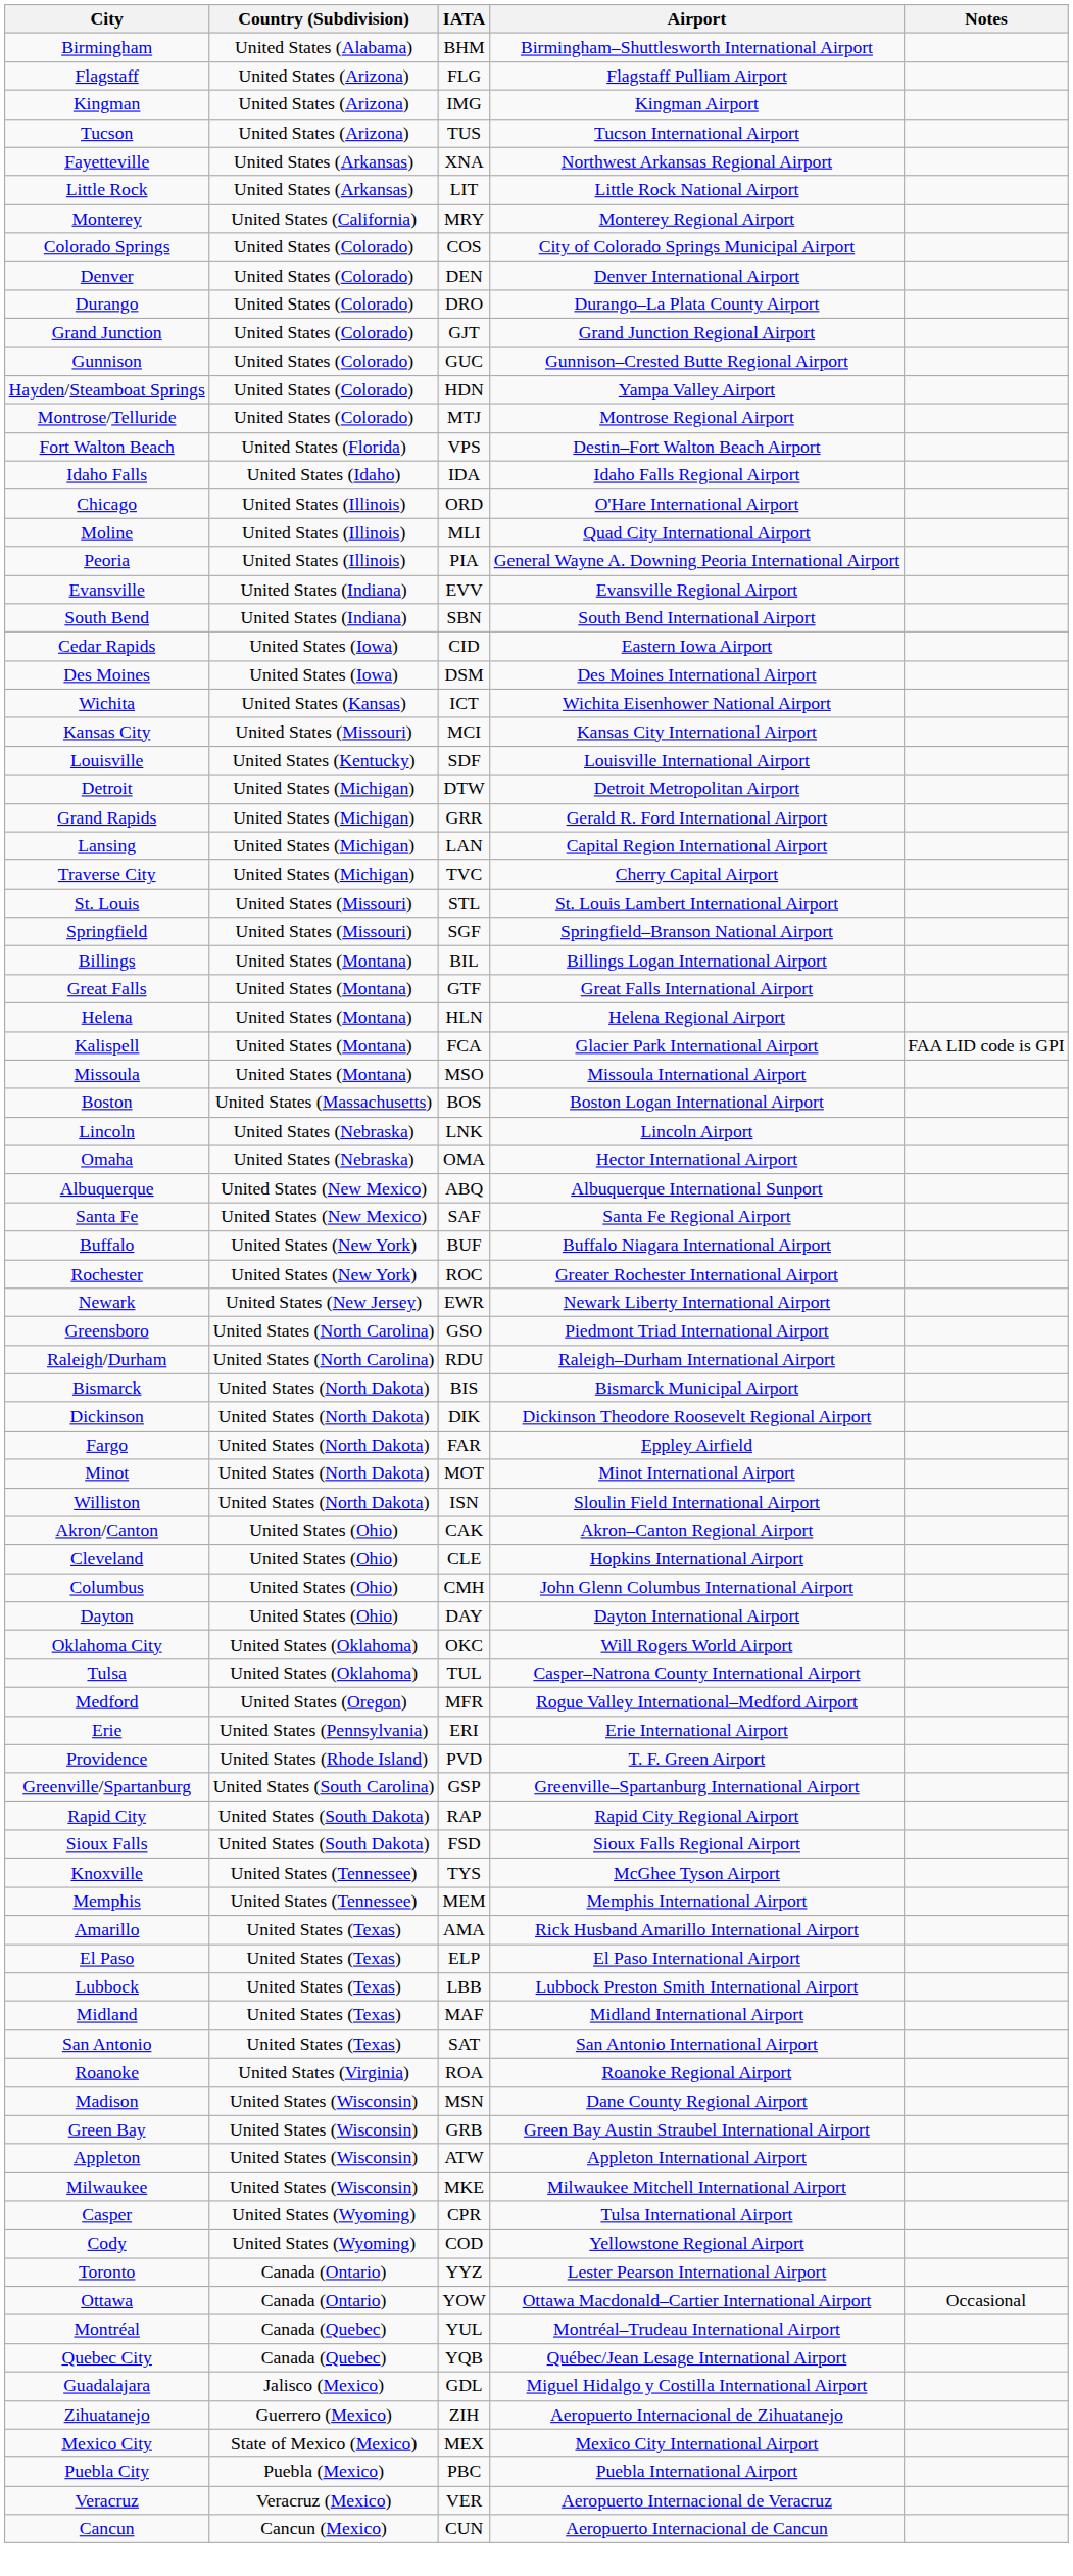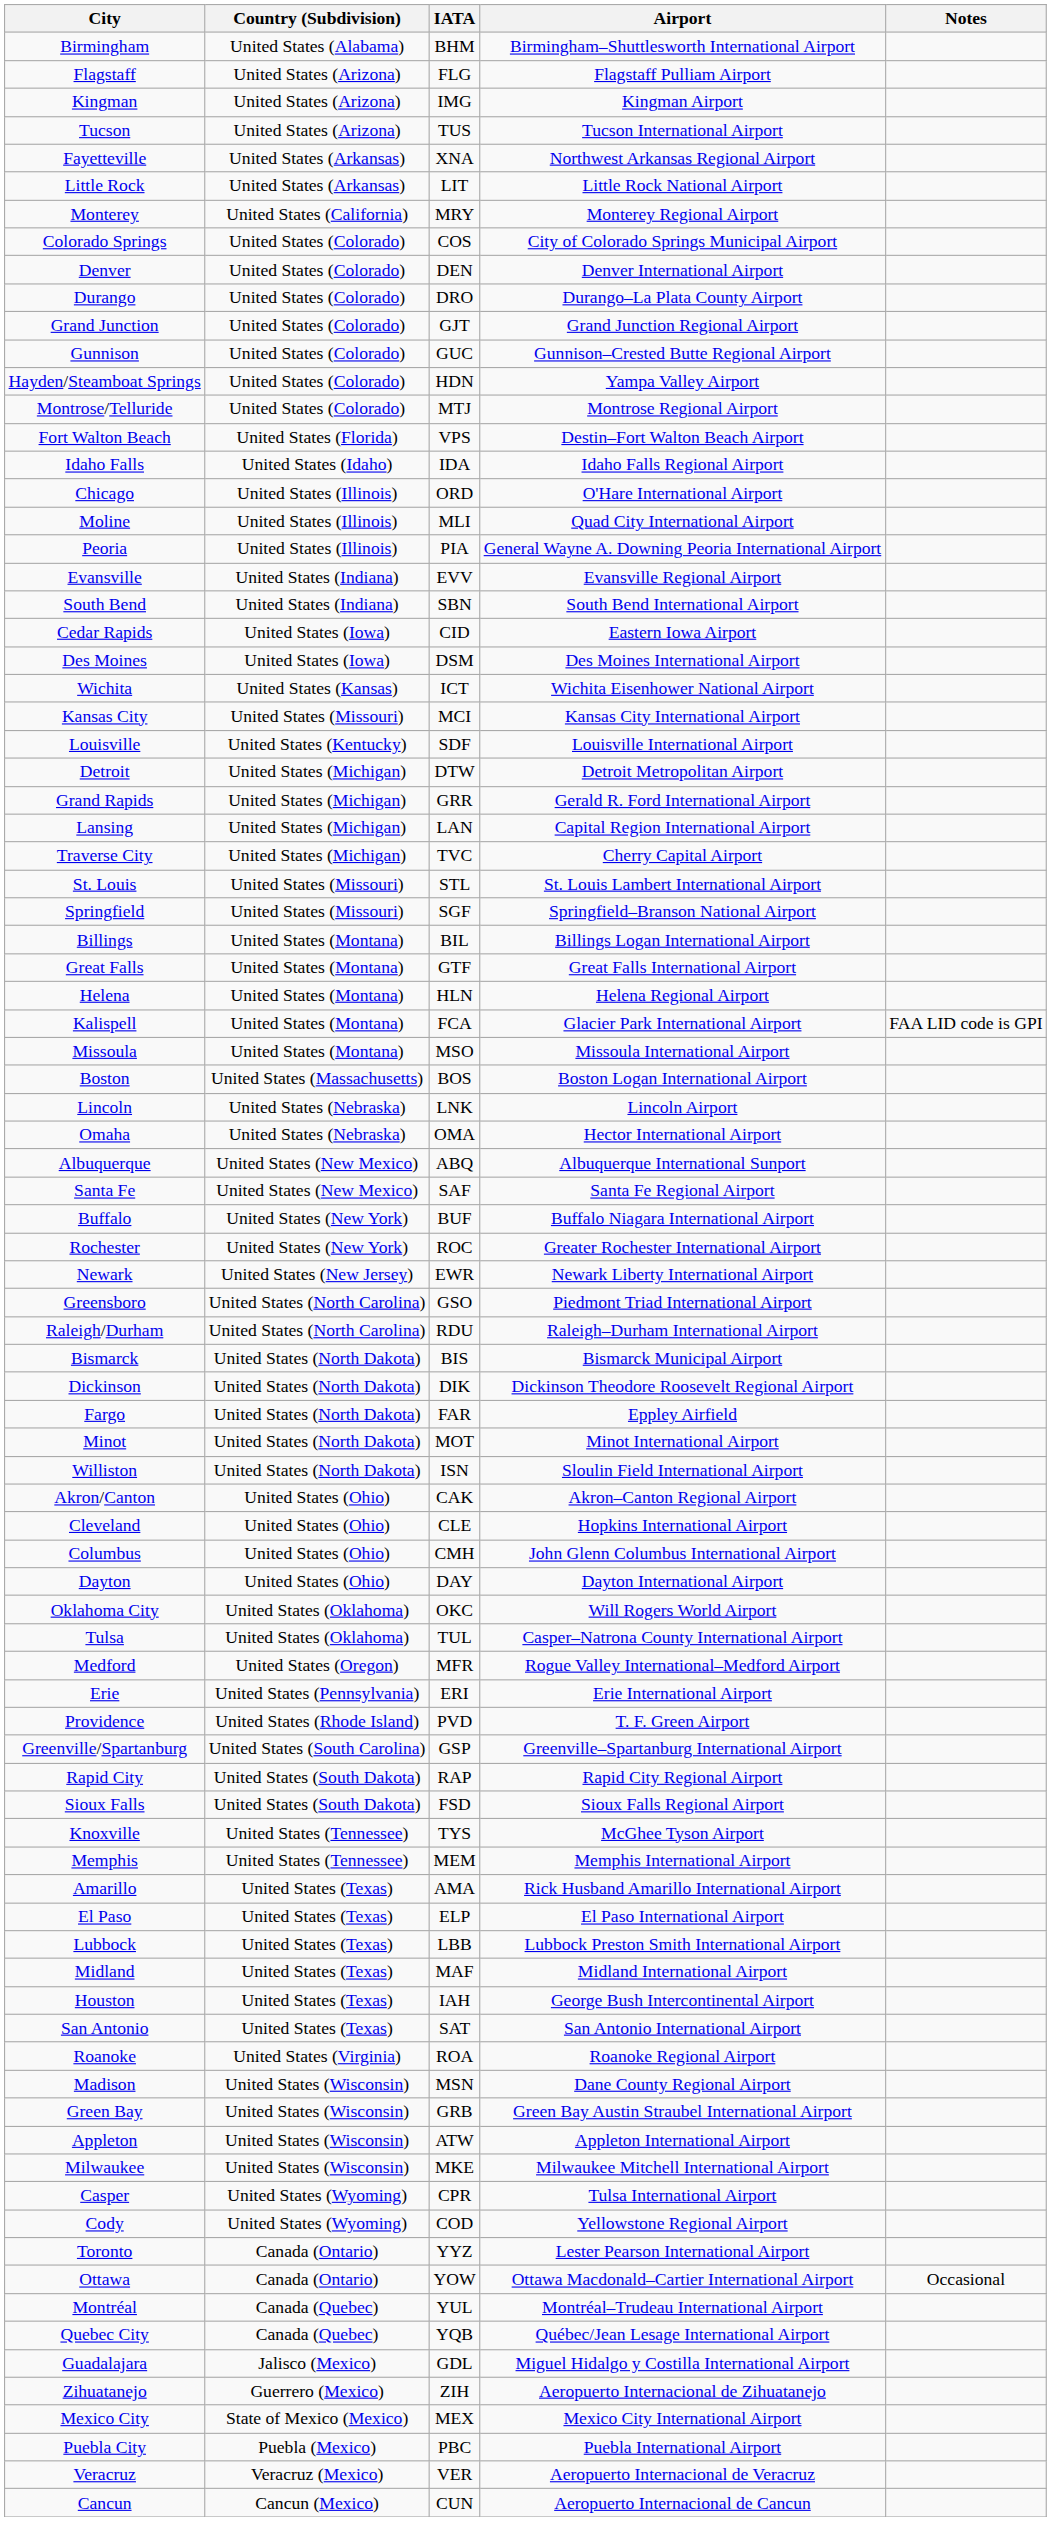+ row: Houston | United States (Texas) | IAH | George Bush Intercontinental Airport
